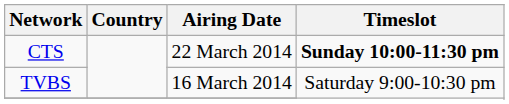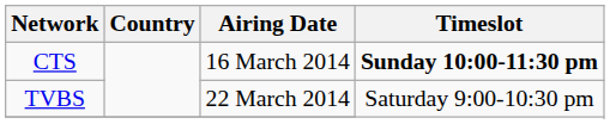CTS | Airing Date: 22 March 2014 -> 16 March 2014
TVBS | Airing Date: 16 March 2014 -> 22 March 2014
